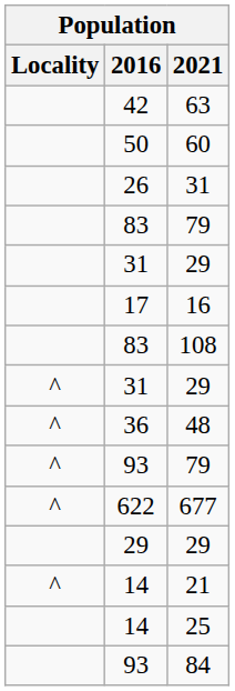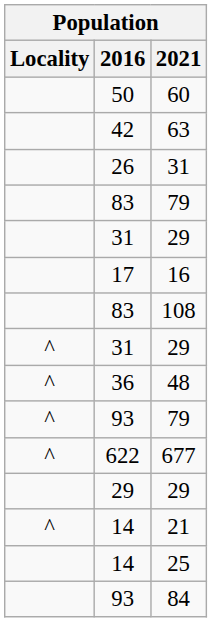rows swapped: 60 <-> 63
